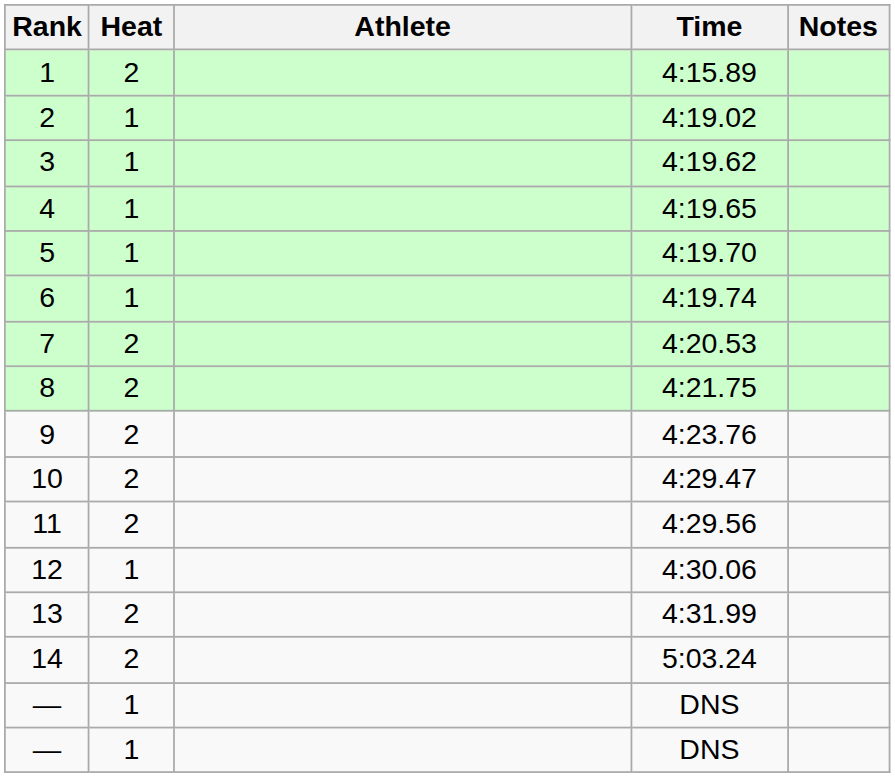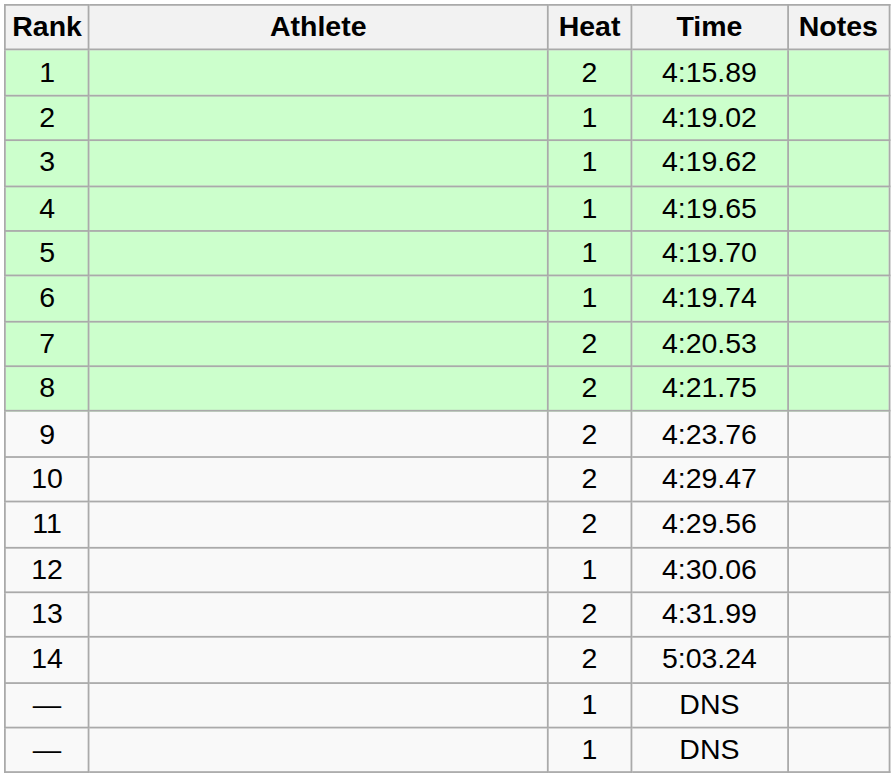columns swapped: Heat <-> Athlete
